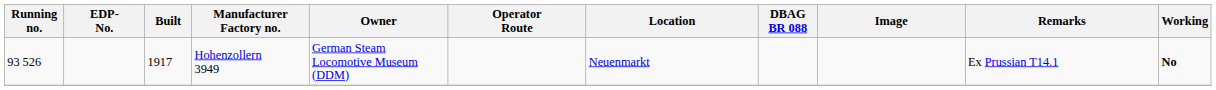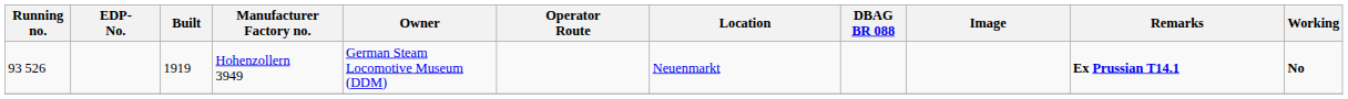Hohenzollern 3949 | Built: 1917 -> 1919
Hohenzollern 3949 | Remarks: normal -> bold
